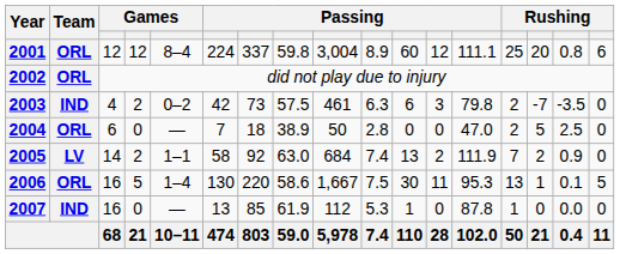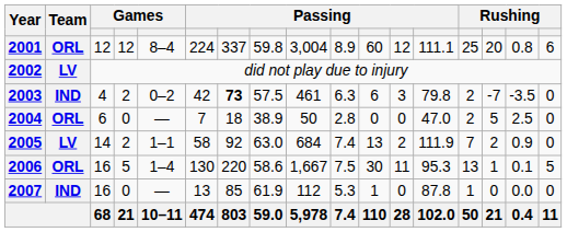2002 | Team: ORL -> LV
2003 | column 7: normal -> bold
